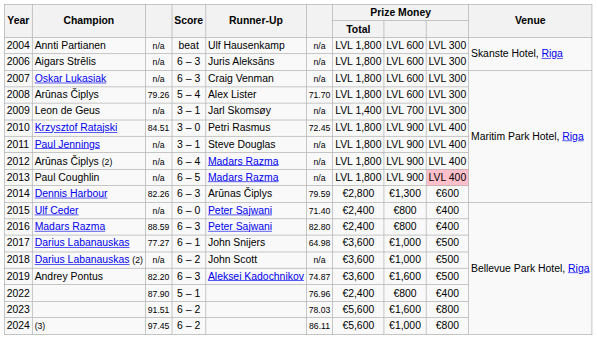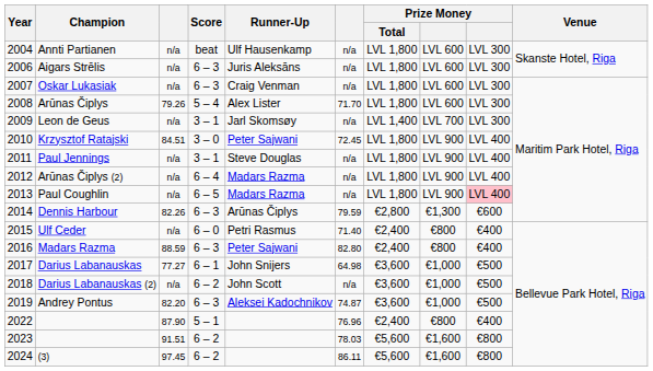Krzysztof Ratajski | Runner-Up: Petri Rasmus -> Peter Sajwani
Ulf Ceder | Runner-Up: Peter Sajwani -> Petri Rasmus
Andrey Pontus | column 8: €1,600 -> €1,000
(3) | column 8: €1,000 -> €1,600
